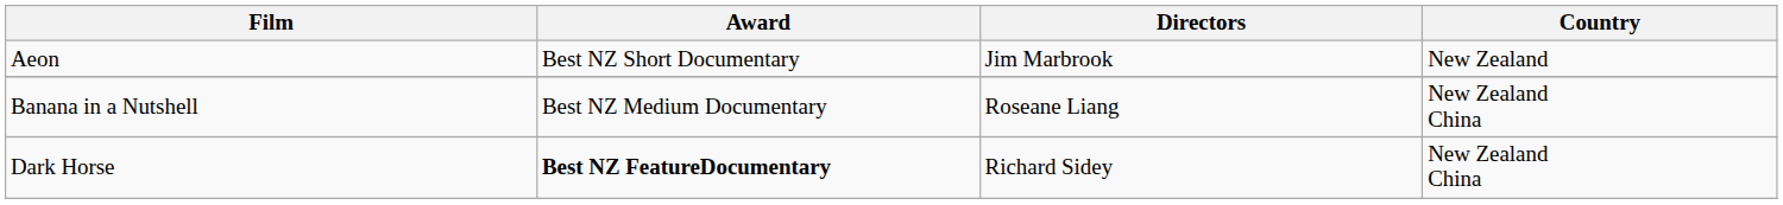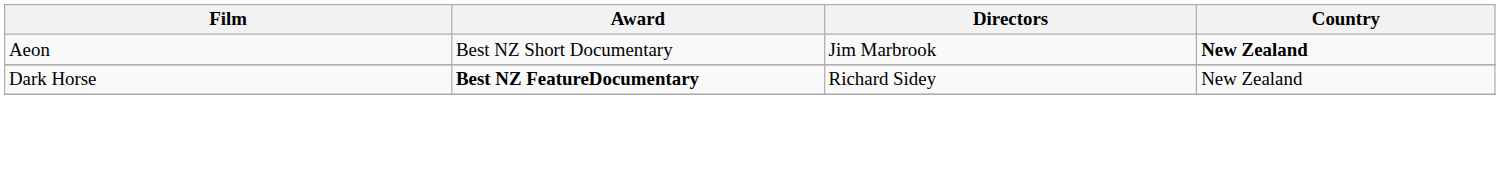Aeon | Country: normal -> bold
- row: Banana in a Nutshell | Best NZ Medium Documentary | Roseane Liang | New Zealand China
Dark Horse | Country: New Zealand China -> New Zealand
